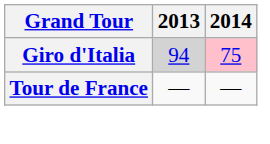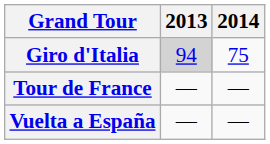Giro d'Italia | 2014: pink background -> no background
+ row: Vuelta a España | — | —
